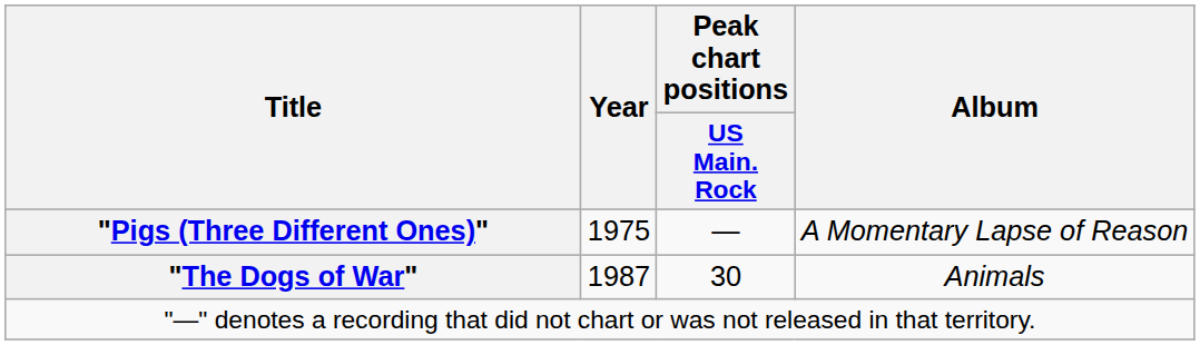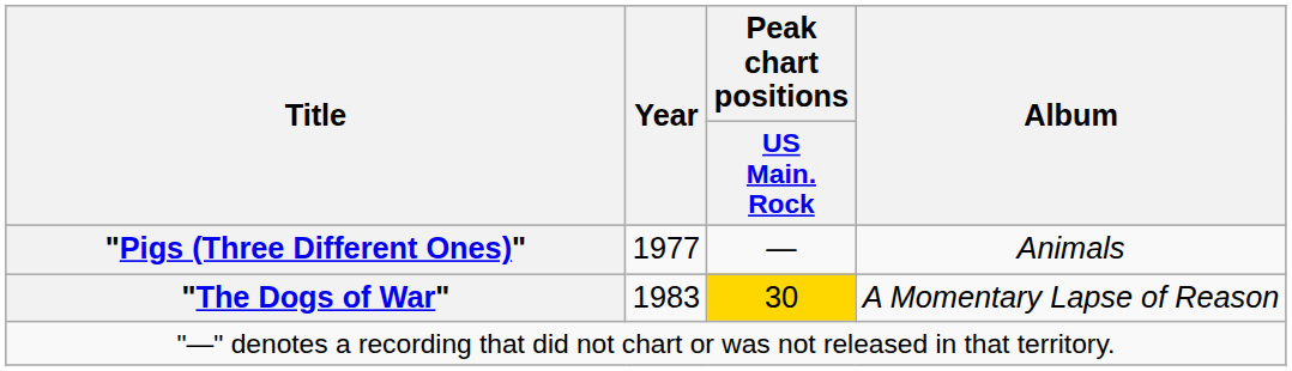"Pigs (Three Different Ones)" | Year: 1975 -> 1977
"Pigs (Three Different Ones)" | Album: A Momentary Lapse of Reason -> Animals
"The Dogs of War" | Year: 1987 -> 1983
"The Dogs of War" | Peak chart positions / US Main. Rock: no background -> gold background
"The Dogs of War" | Album: Animals -> A Momentary Lapse of Reason
